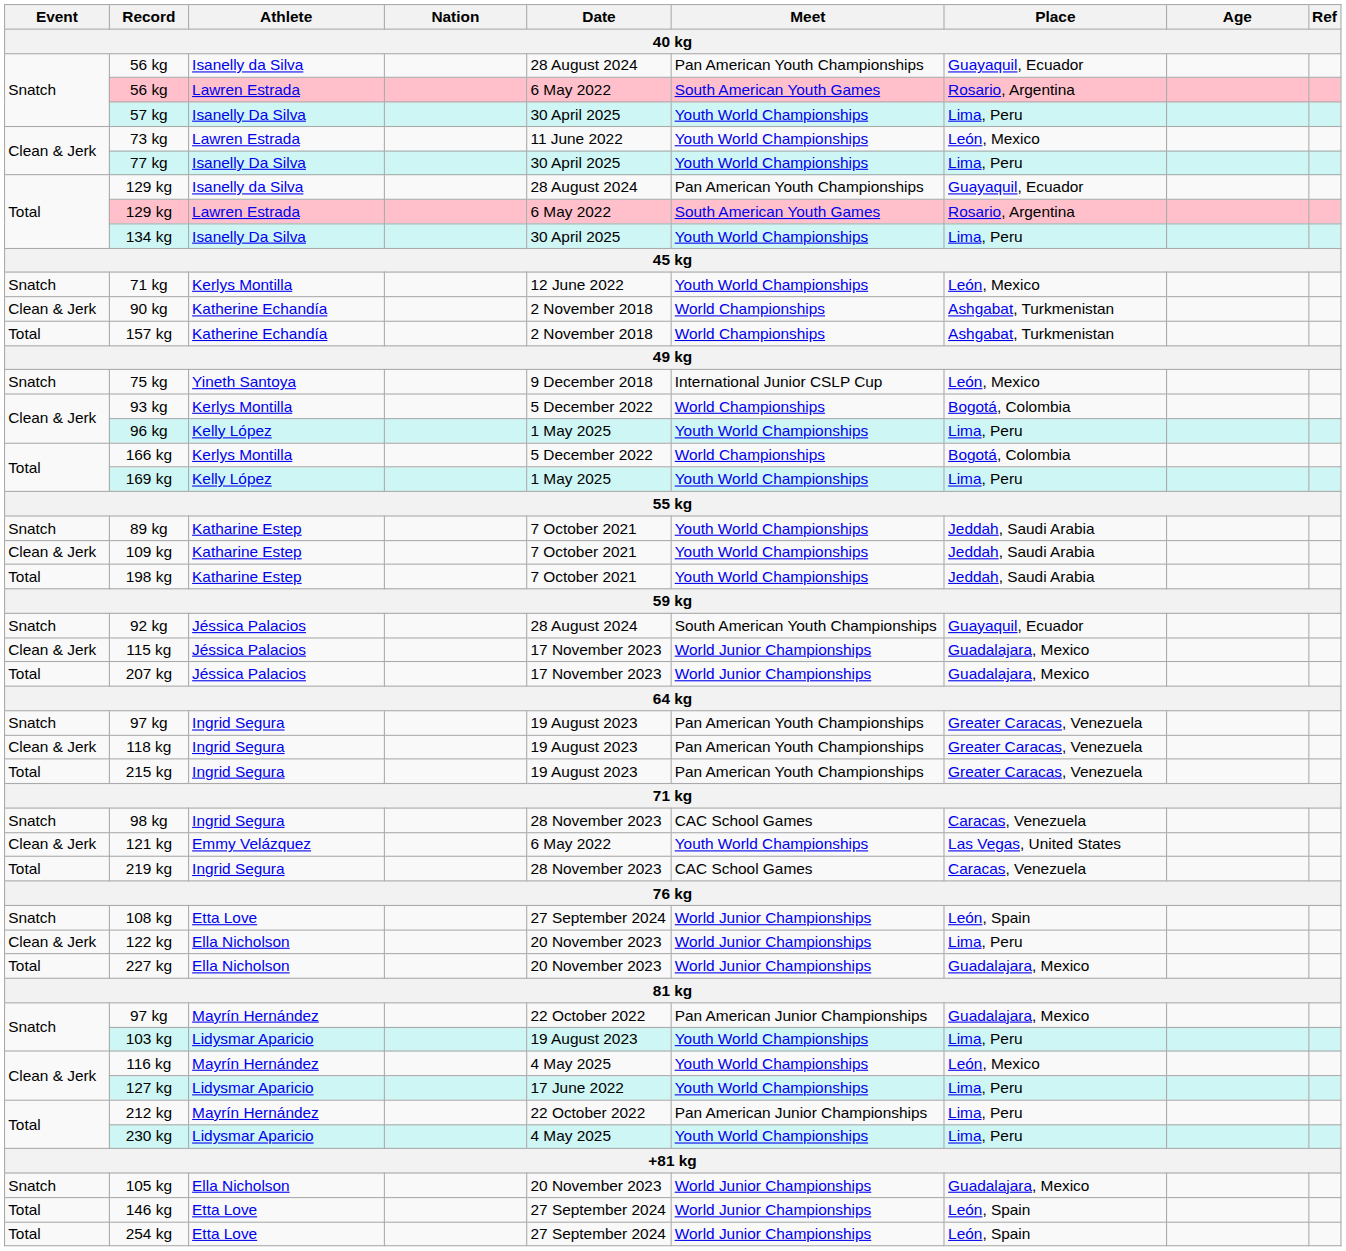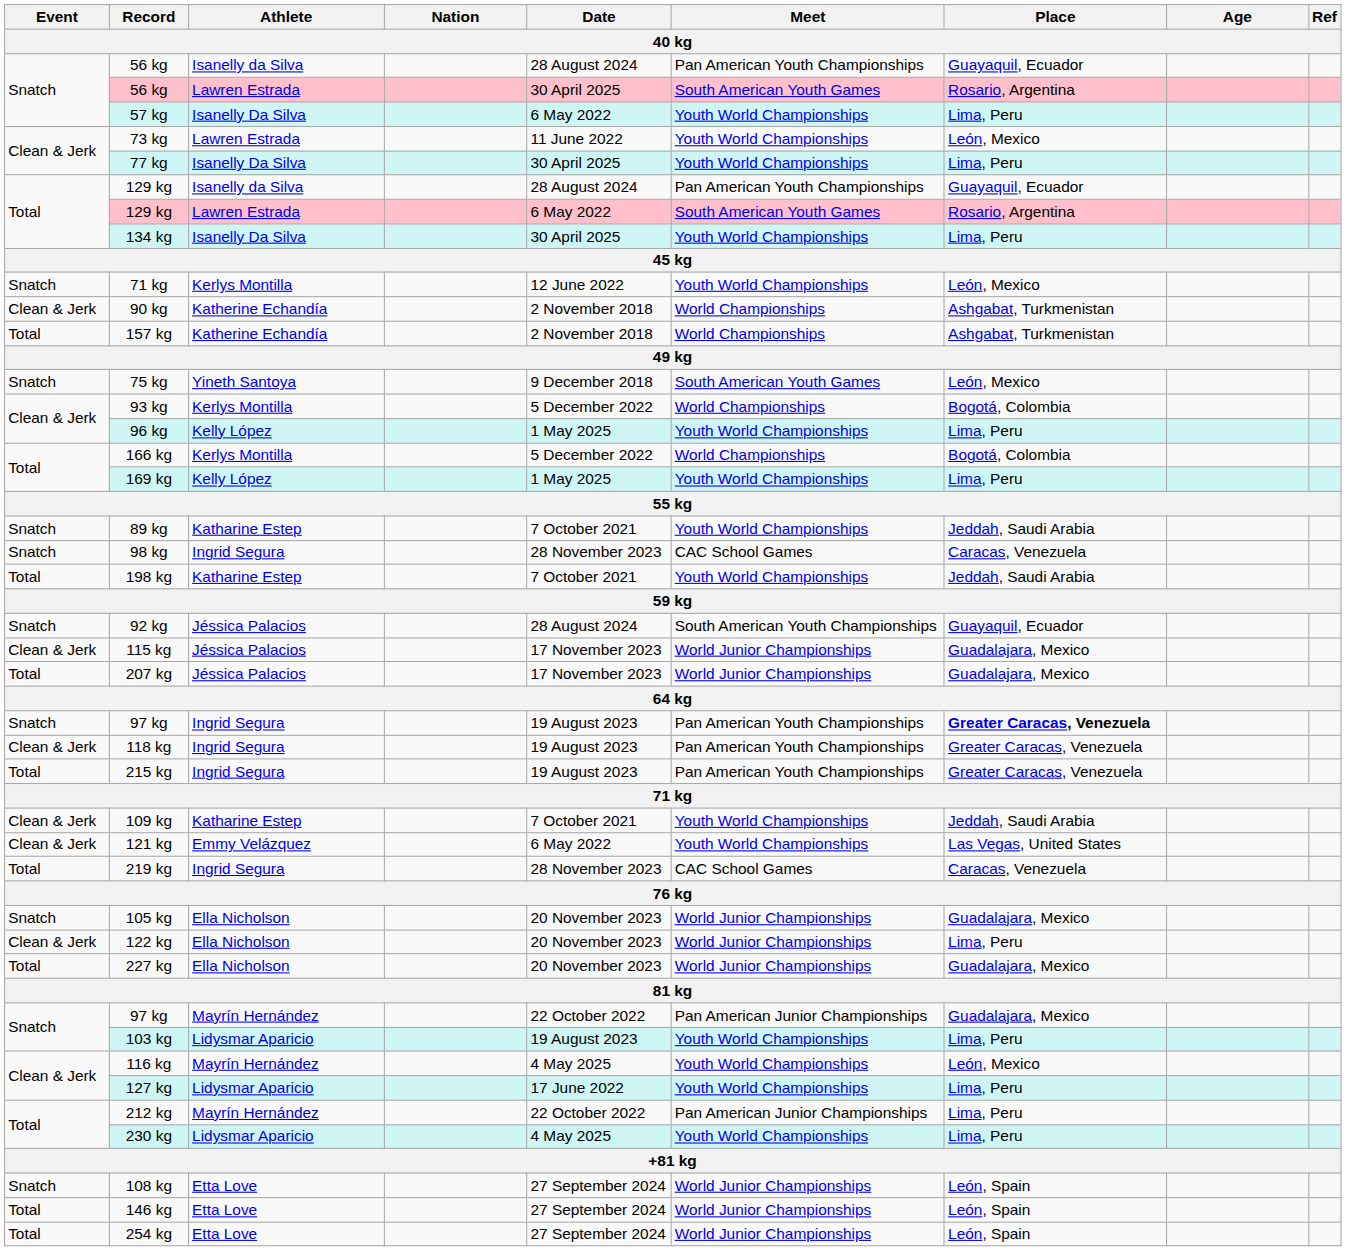56 kg / Lawren Estrada | Date: 6 May 2022 -> 30 April 2025
57 kg | Date: 30 April 2025 -> 6 May 2022
75 kg | Meet: International Junior CSLP Cup -> South American Youth Games
rows swapped: 109 kg <-> 98 kg
97 kg / Ingrid Segura | Place: normal -> bold
rows swapped: 105 kg <-> 108 kg
